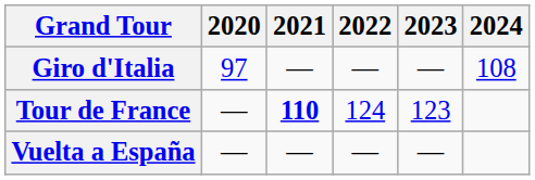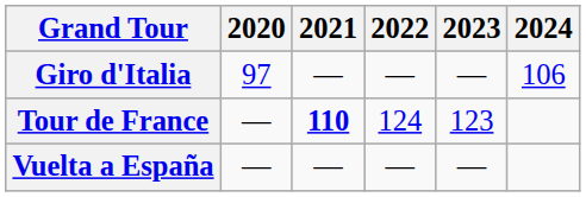Giro d'Italia | 2024: 108 -> 106
